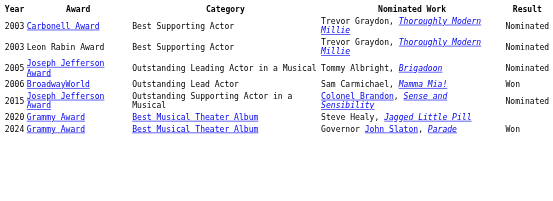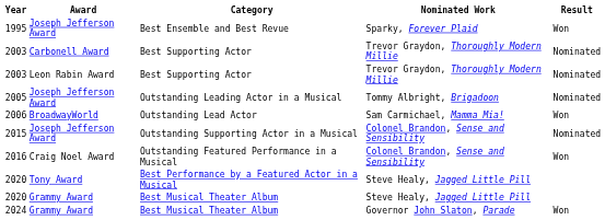+ row: 1995 | Joseph Jefferson Award | Best Ensemble and Best Revue | Sparky, Forever Plaid | Won
+ row: 2016 | Craig Noel Award | Outstanding Featured Performance in a Musical | Colonel Brandon, Sense and Sensibility | Won
+ row: 2020 | Tony Award | Best Performance by a Featured Actor in a Musical | Steve Healy, Jagged Little Pill
